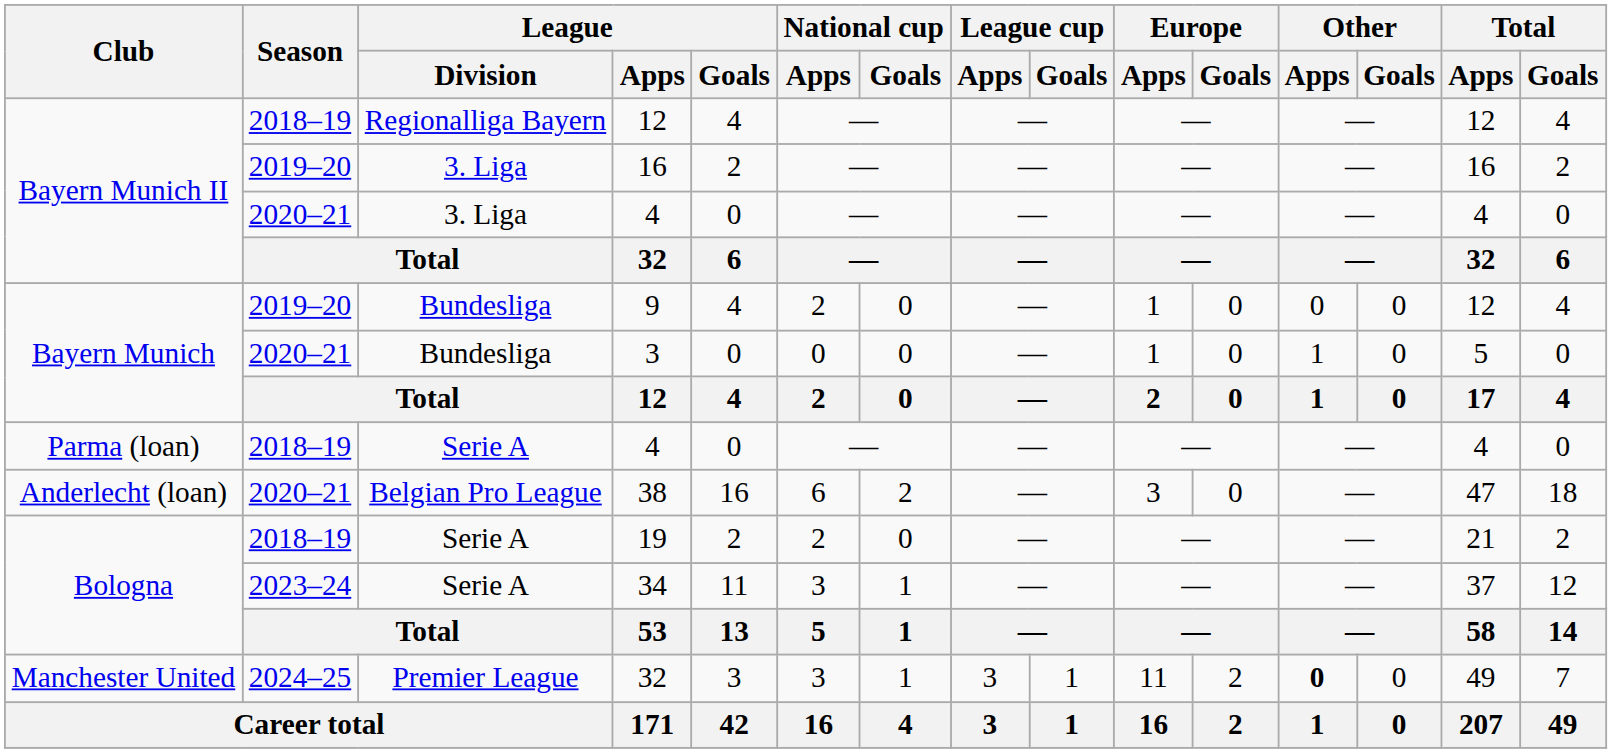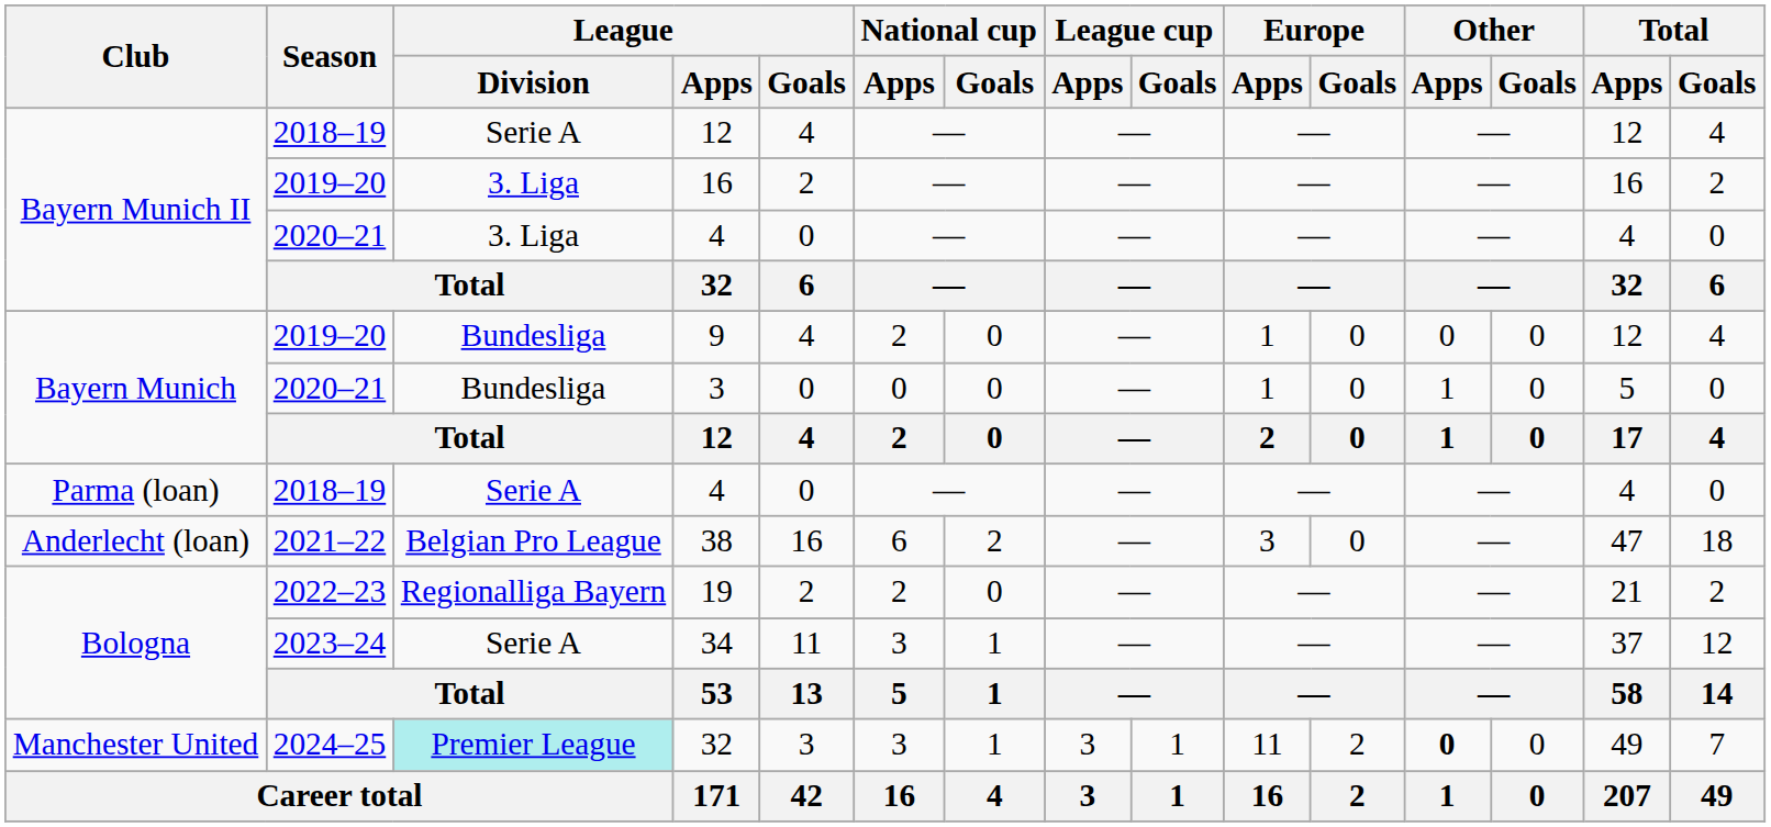Bayern Munich II / 12 | League / Division: Regionalliga Bayern -> Serie A
38 | Season: 2020–21 -> 2021–22
19 | Season: 2018–19 -> 2022–23
19 | League / Division: Serie A -> Regionalliga Bayern
Manchester United / 32 | League / Division: no background -> paleturquoise background
